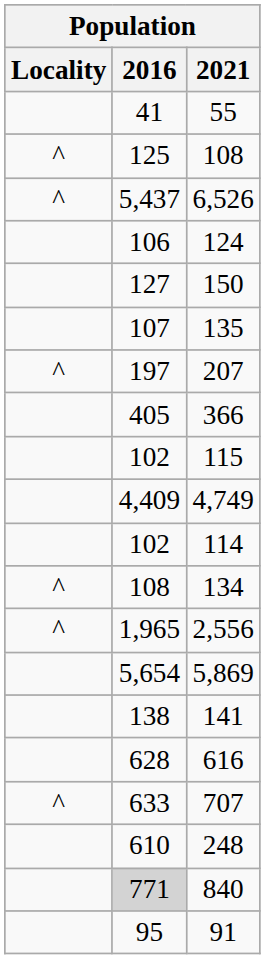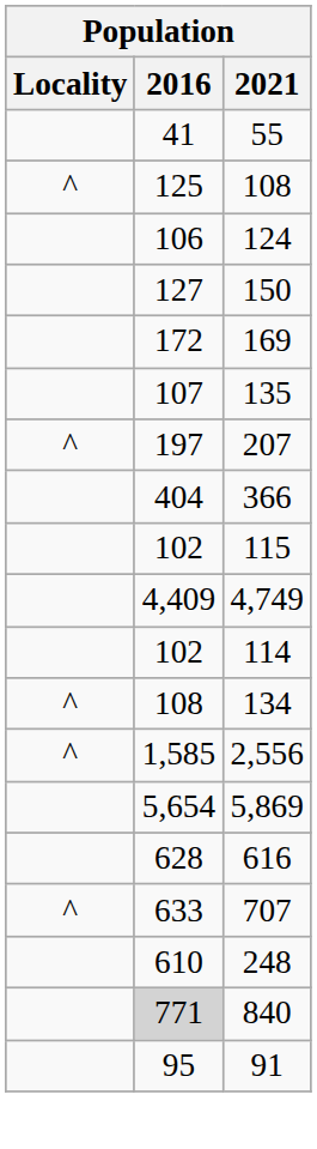- row: ^ | 5,437 | 6,526
+ row: 172 | 169
366 | 2016: 405 -> 404
2,556 | 2016: 1,965 -> 1,585
- row: 138 | 141
